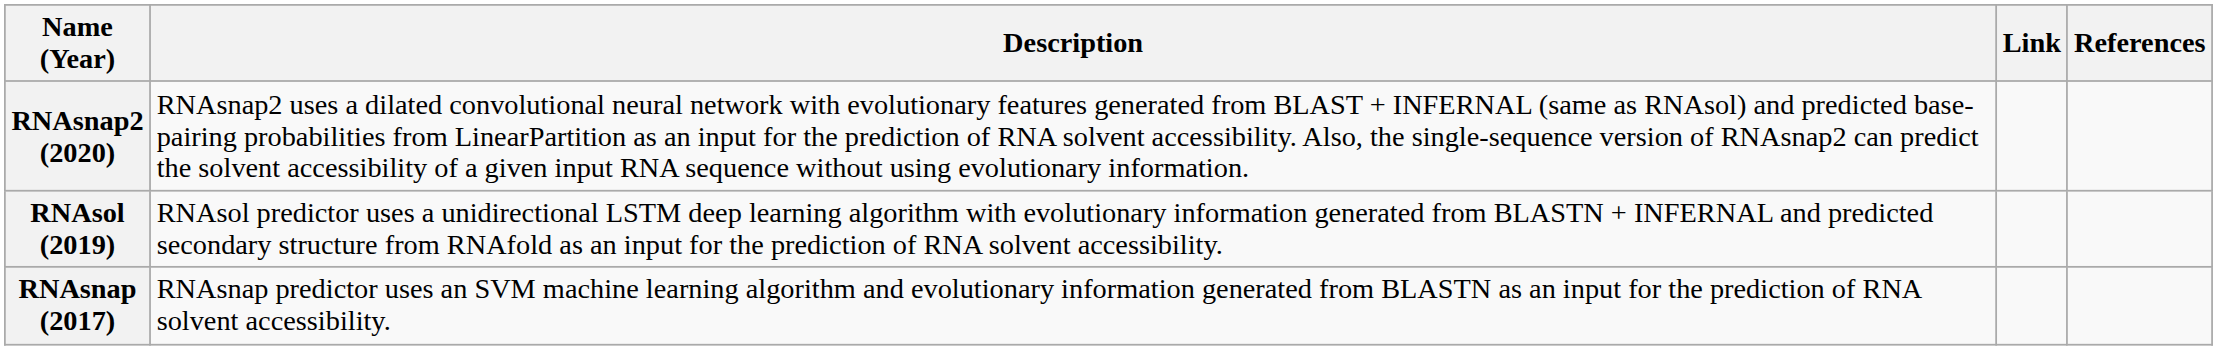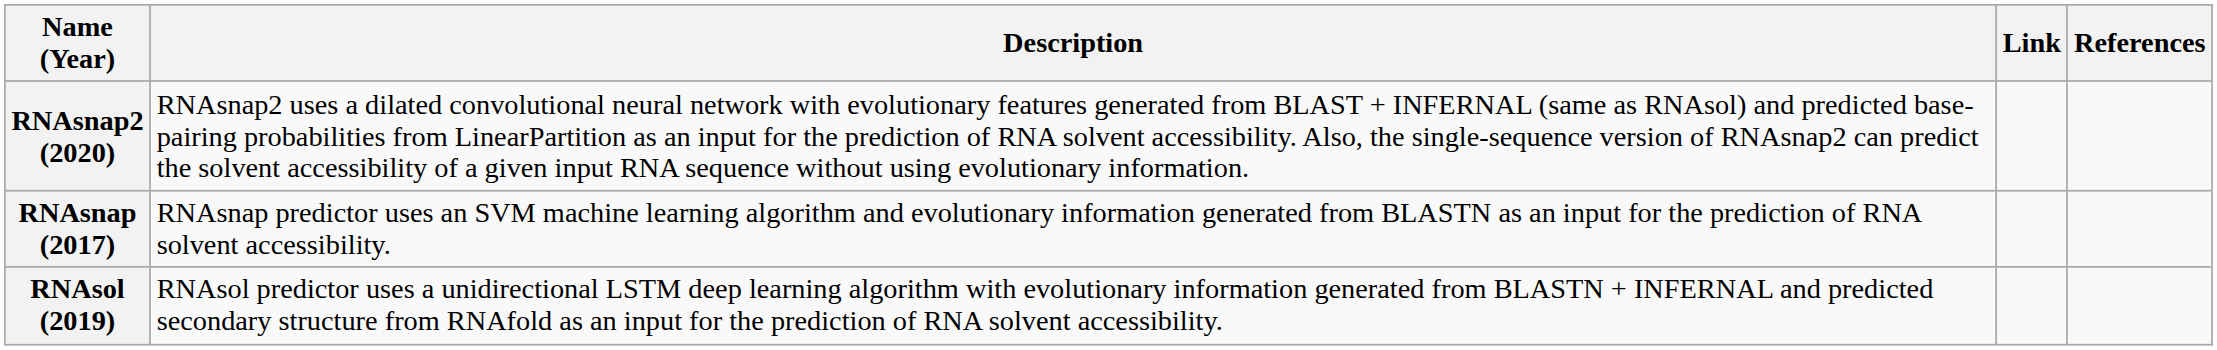rows swapped: RNAsol (2019) <-> RNAsnap (2017)
